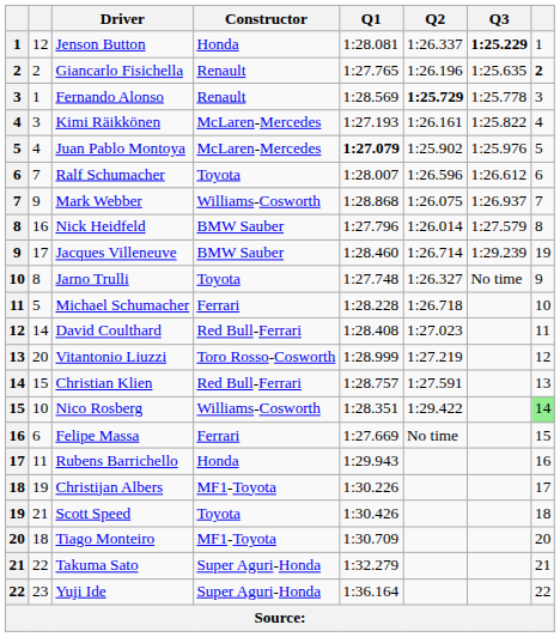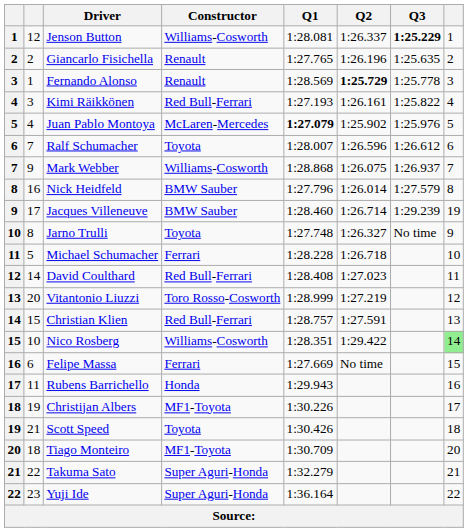Jenson Button | Constructor: Honda -> Williams-Cosworth
Giancarlo Fisichella | column 8: bold -> normal
Kimi Räikkönen | Constructor: McLaren-Mercedes -> Red Bull-Ferrari
